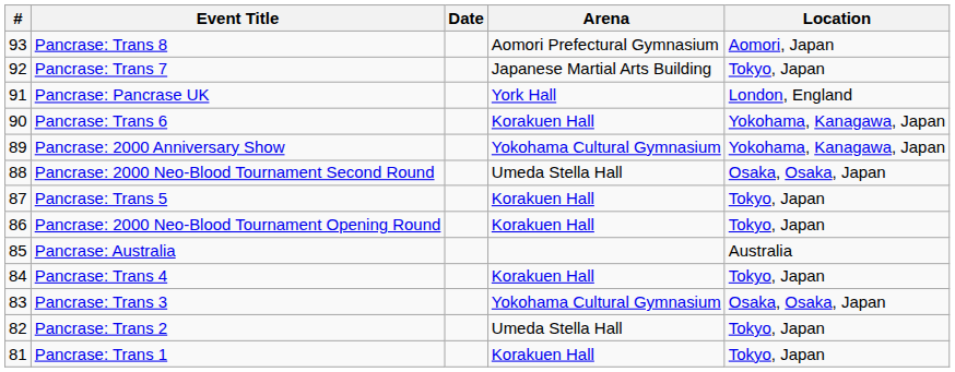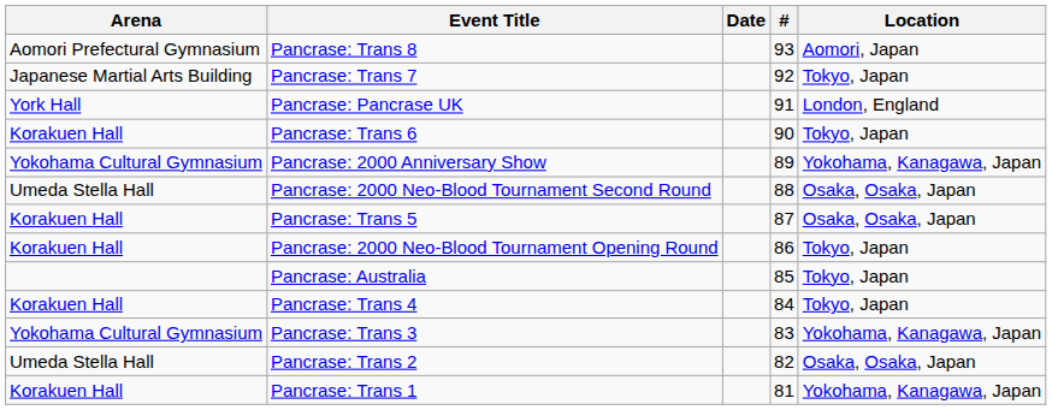columns swapped: # <-> Arena
Pancrase: Trans 6 | Location: Yokohama, Kanagawa, Japan -> Tokyo, Japan
Pancrase: Trans 5 | Location: Tokyo, Japan -> Osaka, Osaka, Japan
Pancrase: Australia | Location: Australia -> Tokyo, Japan
Pancrase: Trans 3 | Location: Osaka, Osaka, Japan -> Yokohama, Kanagawa, Japan
Pancrase: Trans 2 | Location: Tokyo, Japan -> Osaka, Osaka, Japan
Pancrase: Trans 1 | Location: Tokyo, Japan -> Yokohama, Kanagawa, Japan
